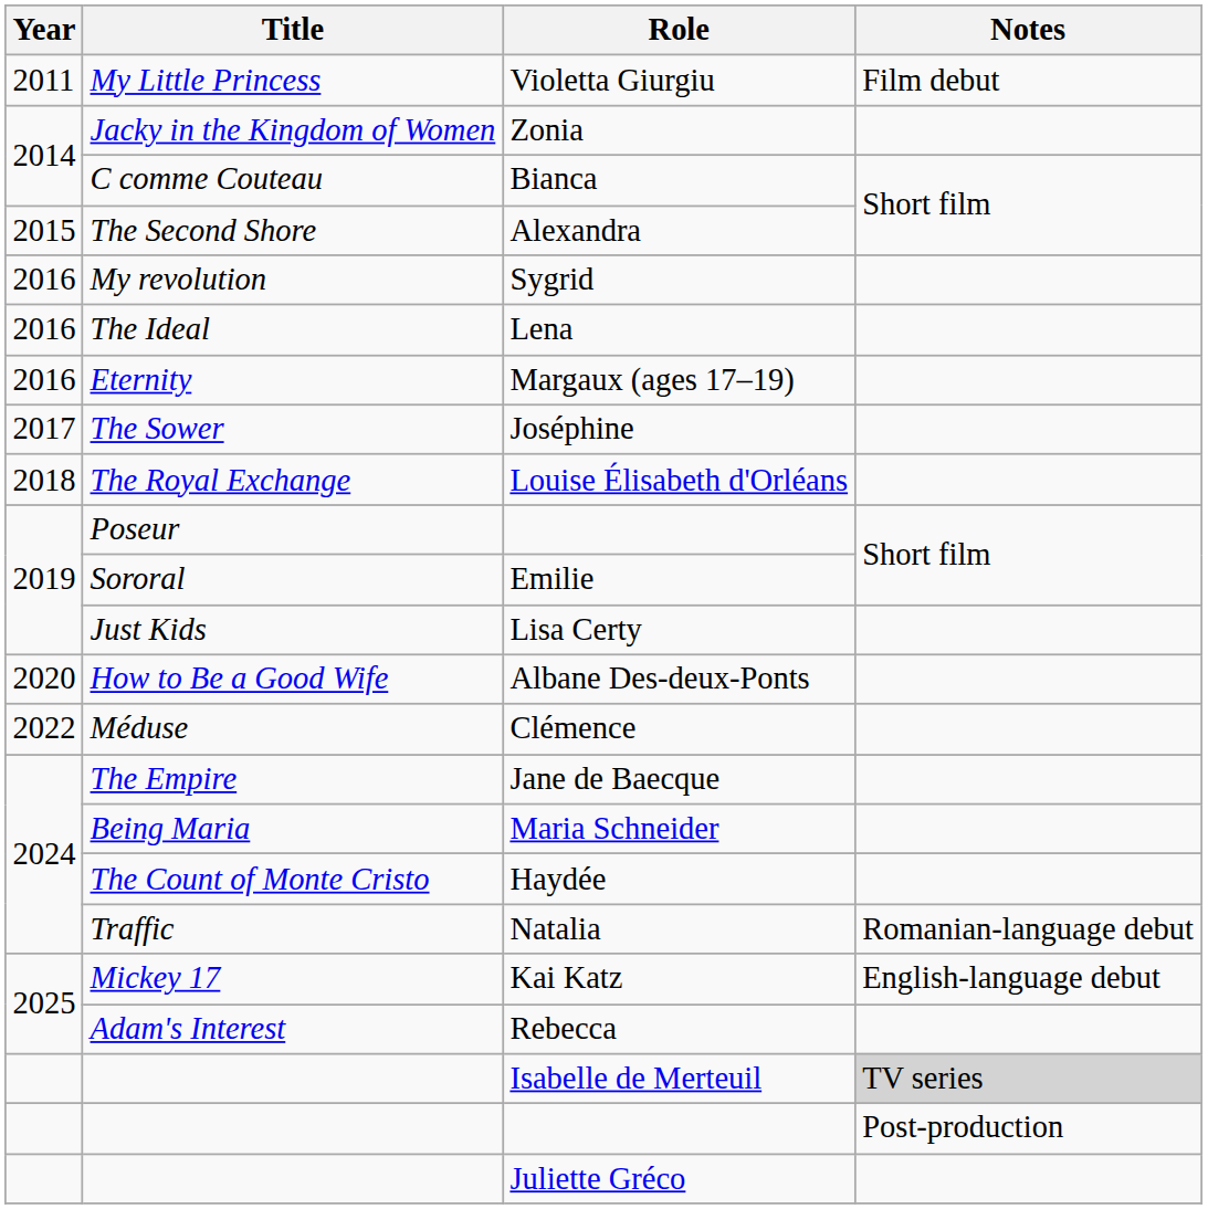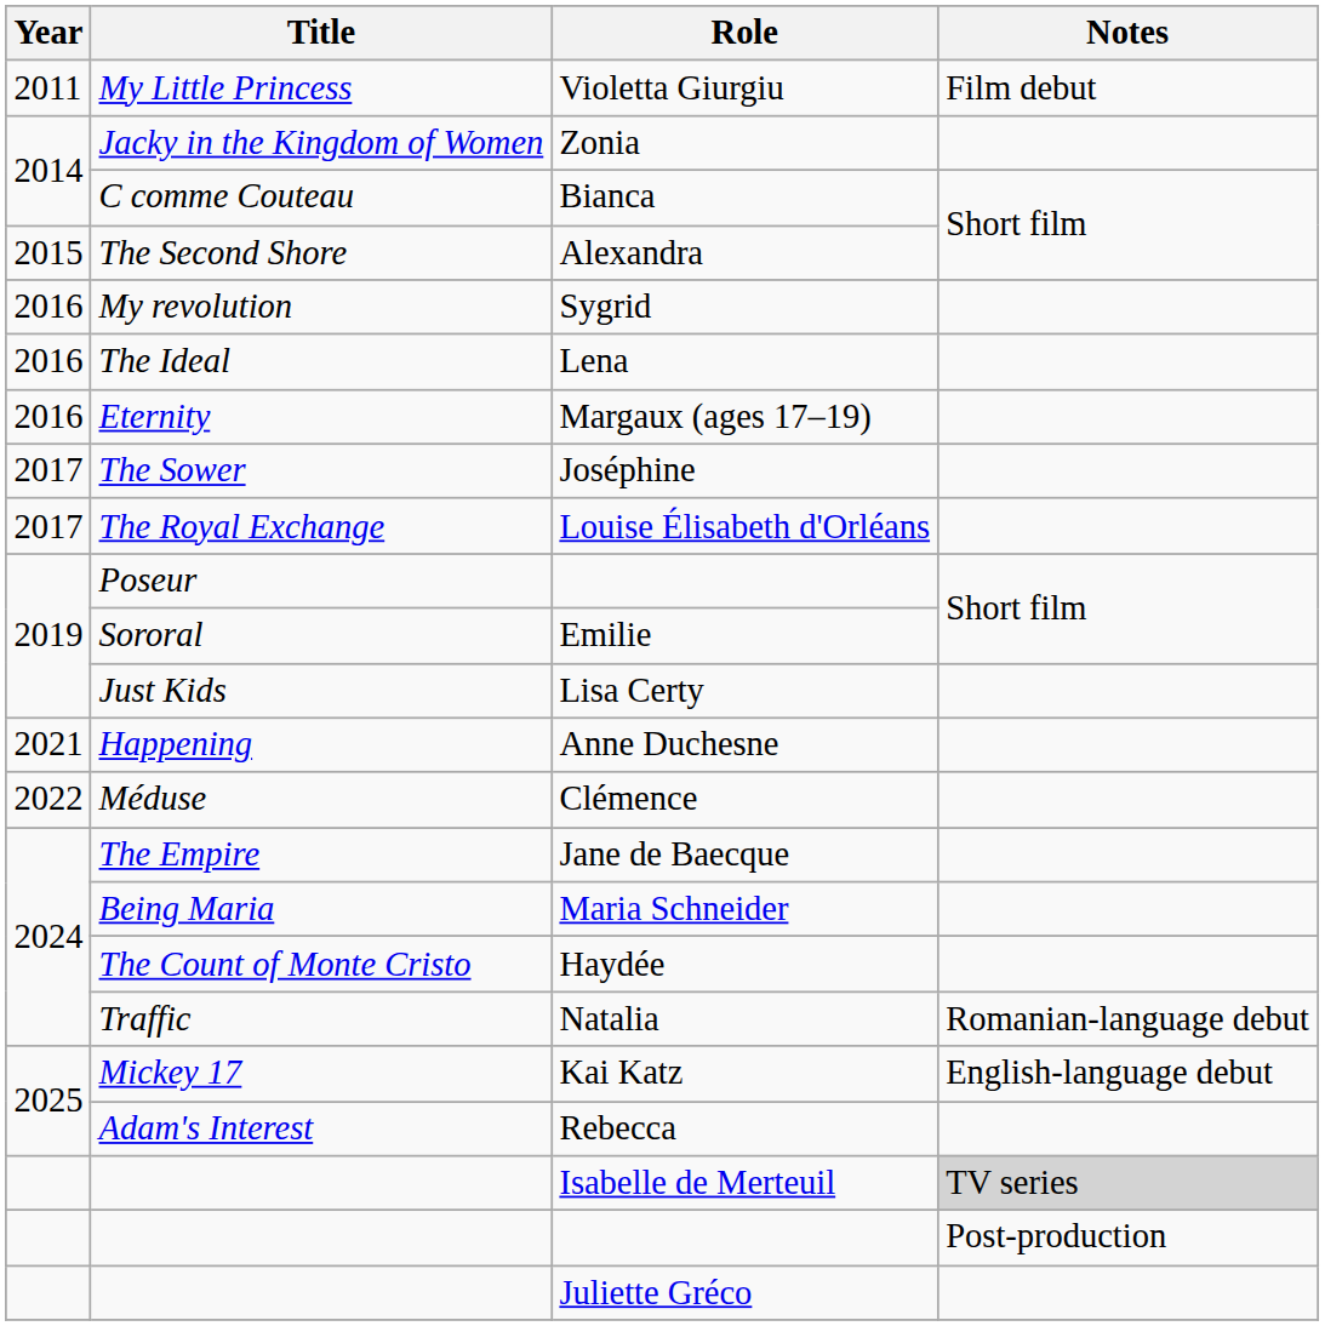Louise Élisabeth d'Orléans | Year: 2018 -> 2017
- row: 2020 | How to Be a Good Wife | Albane Des-deux-Ponts
+ row: 2021 | Happening | Anne Duchesne
